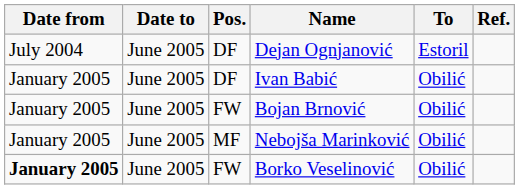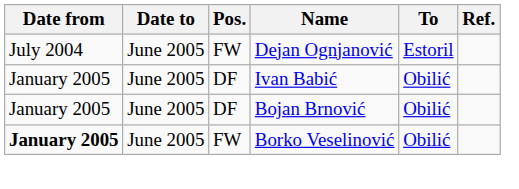Dejan Ognjanović | Pos.: DF -> FW
Bojan Brnović | Pos.: FW -> DF
- row: January 2005 | June 2005 | MF | Nebojša Marinković | Obilić
